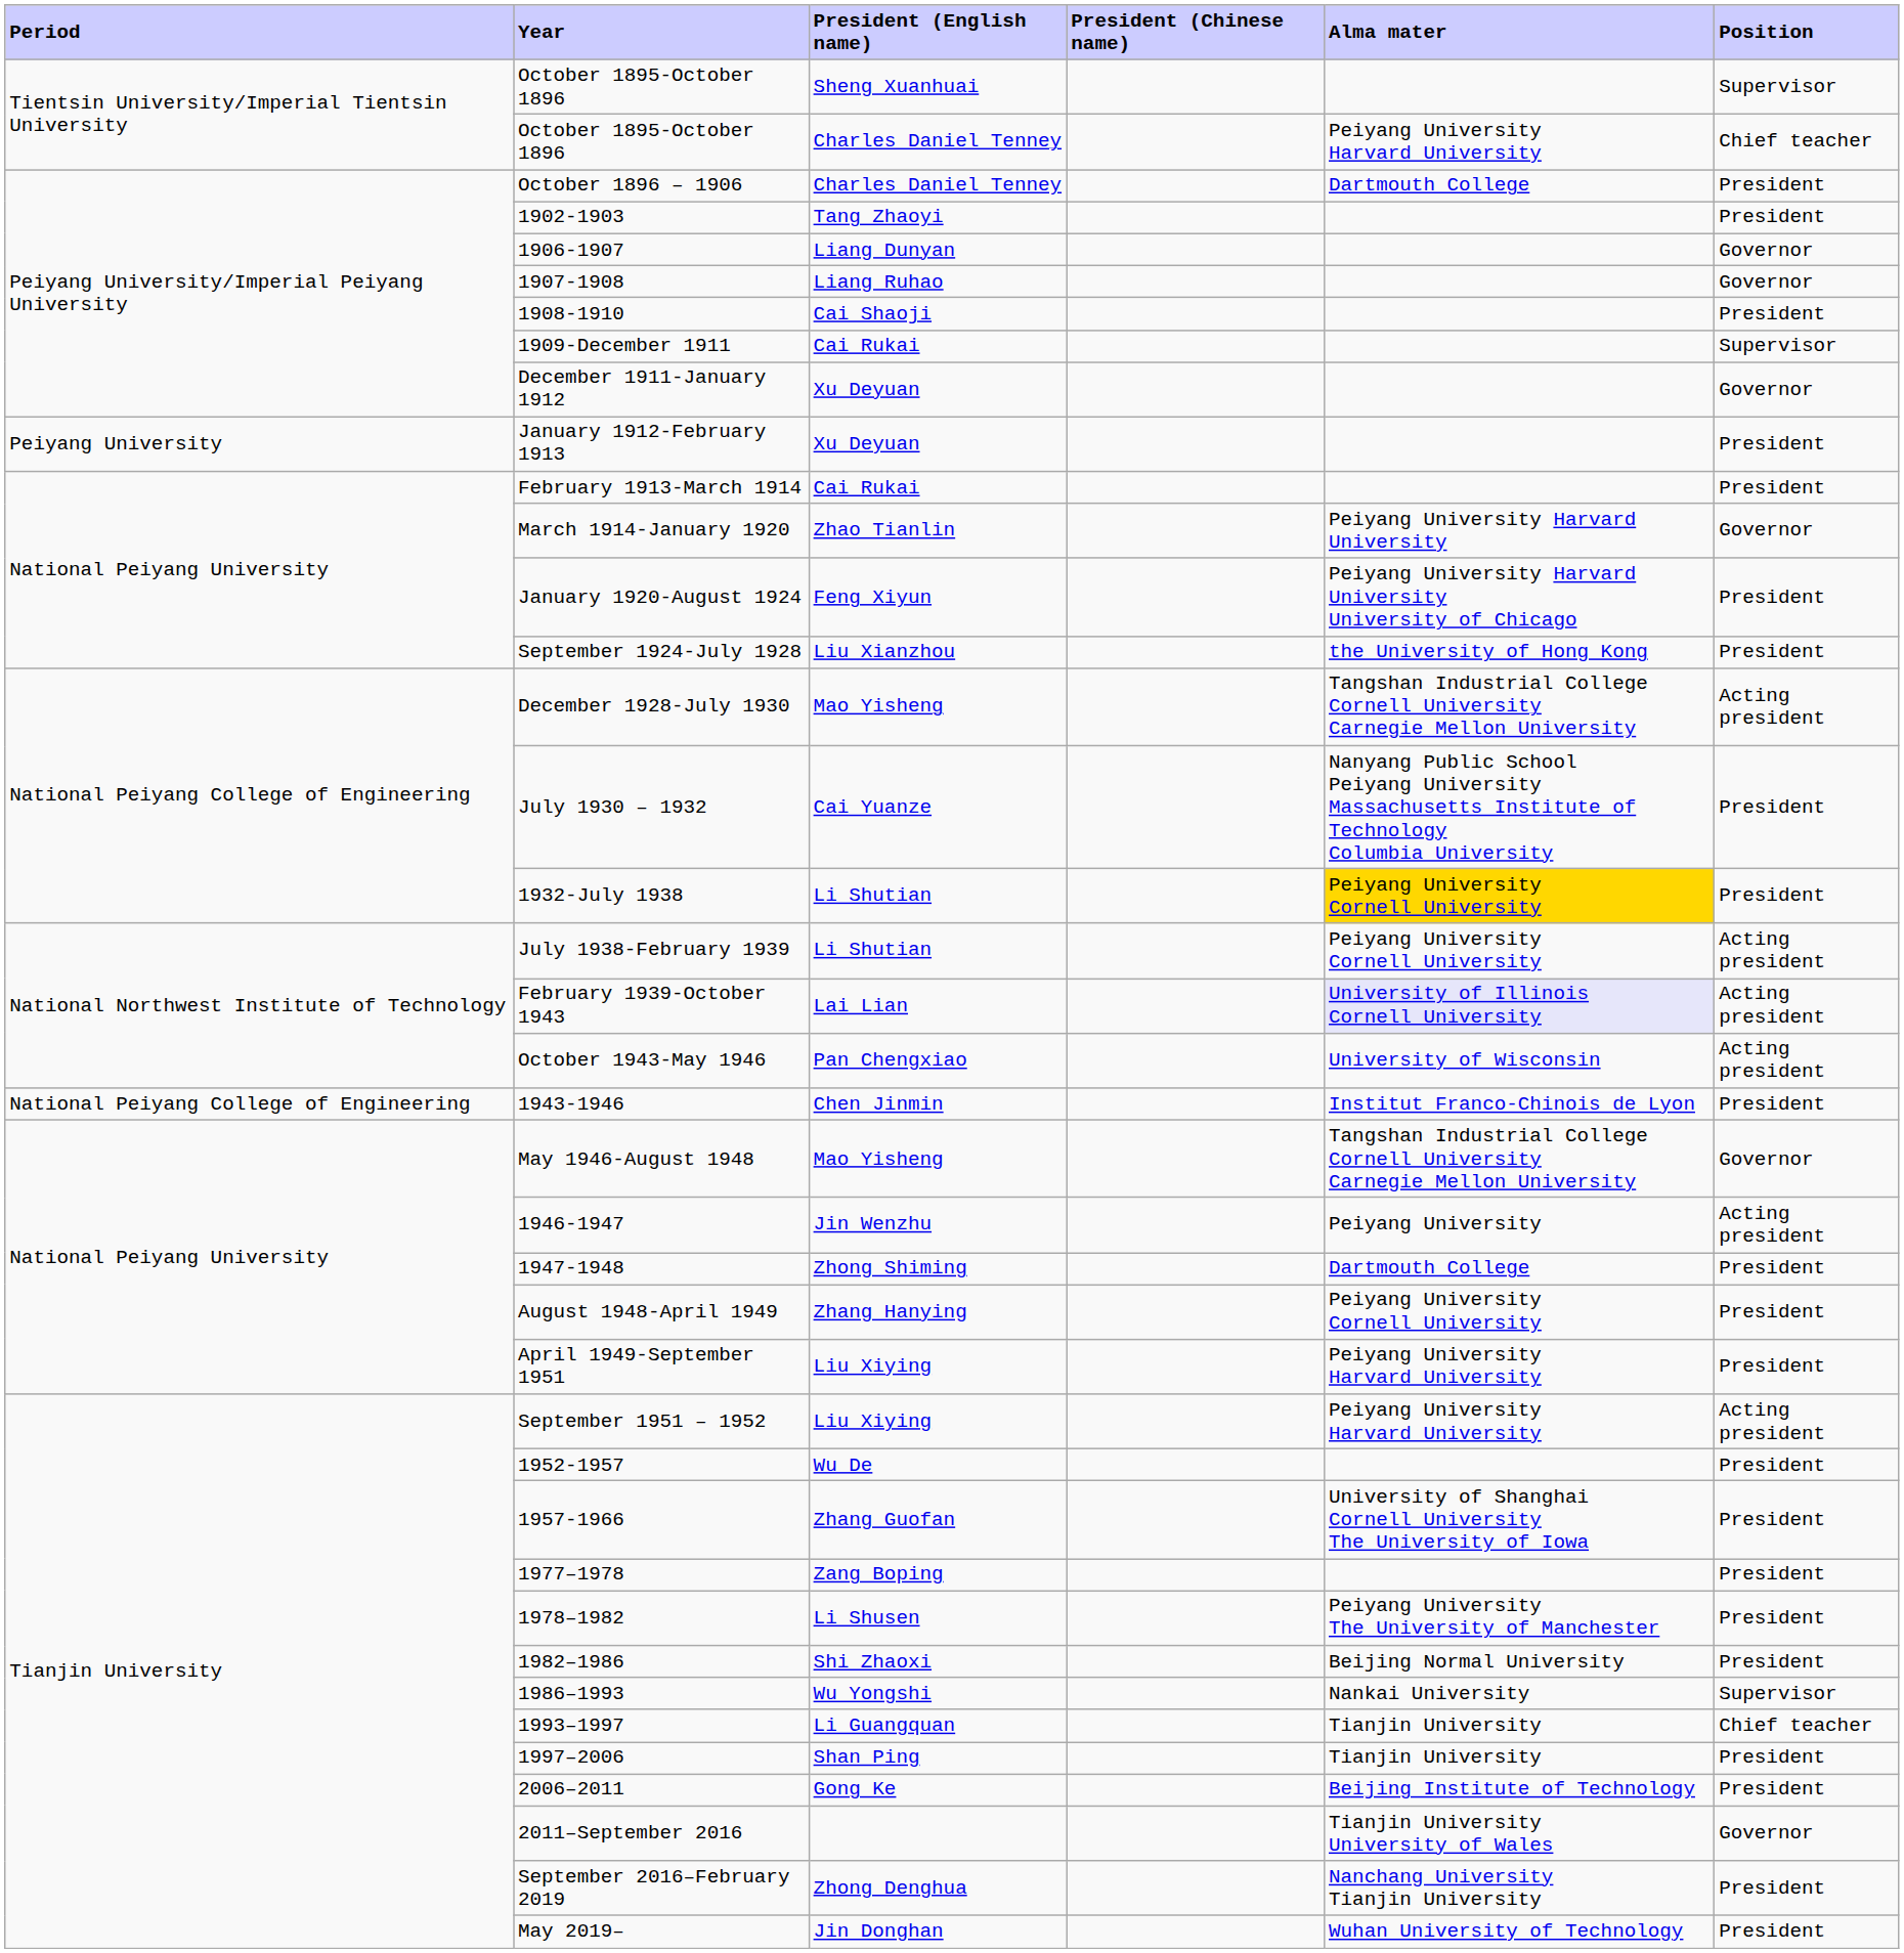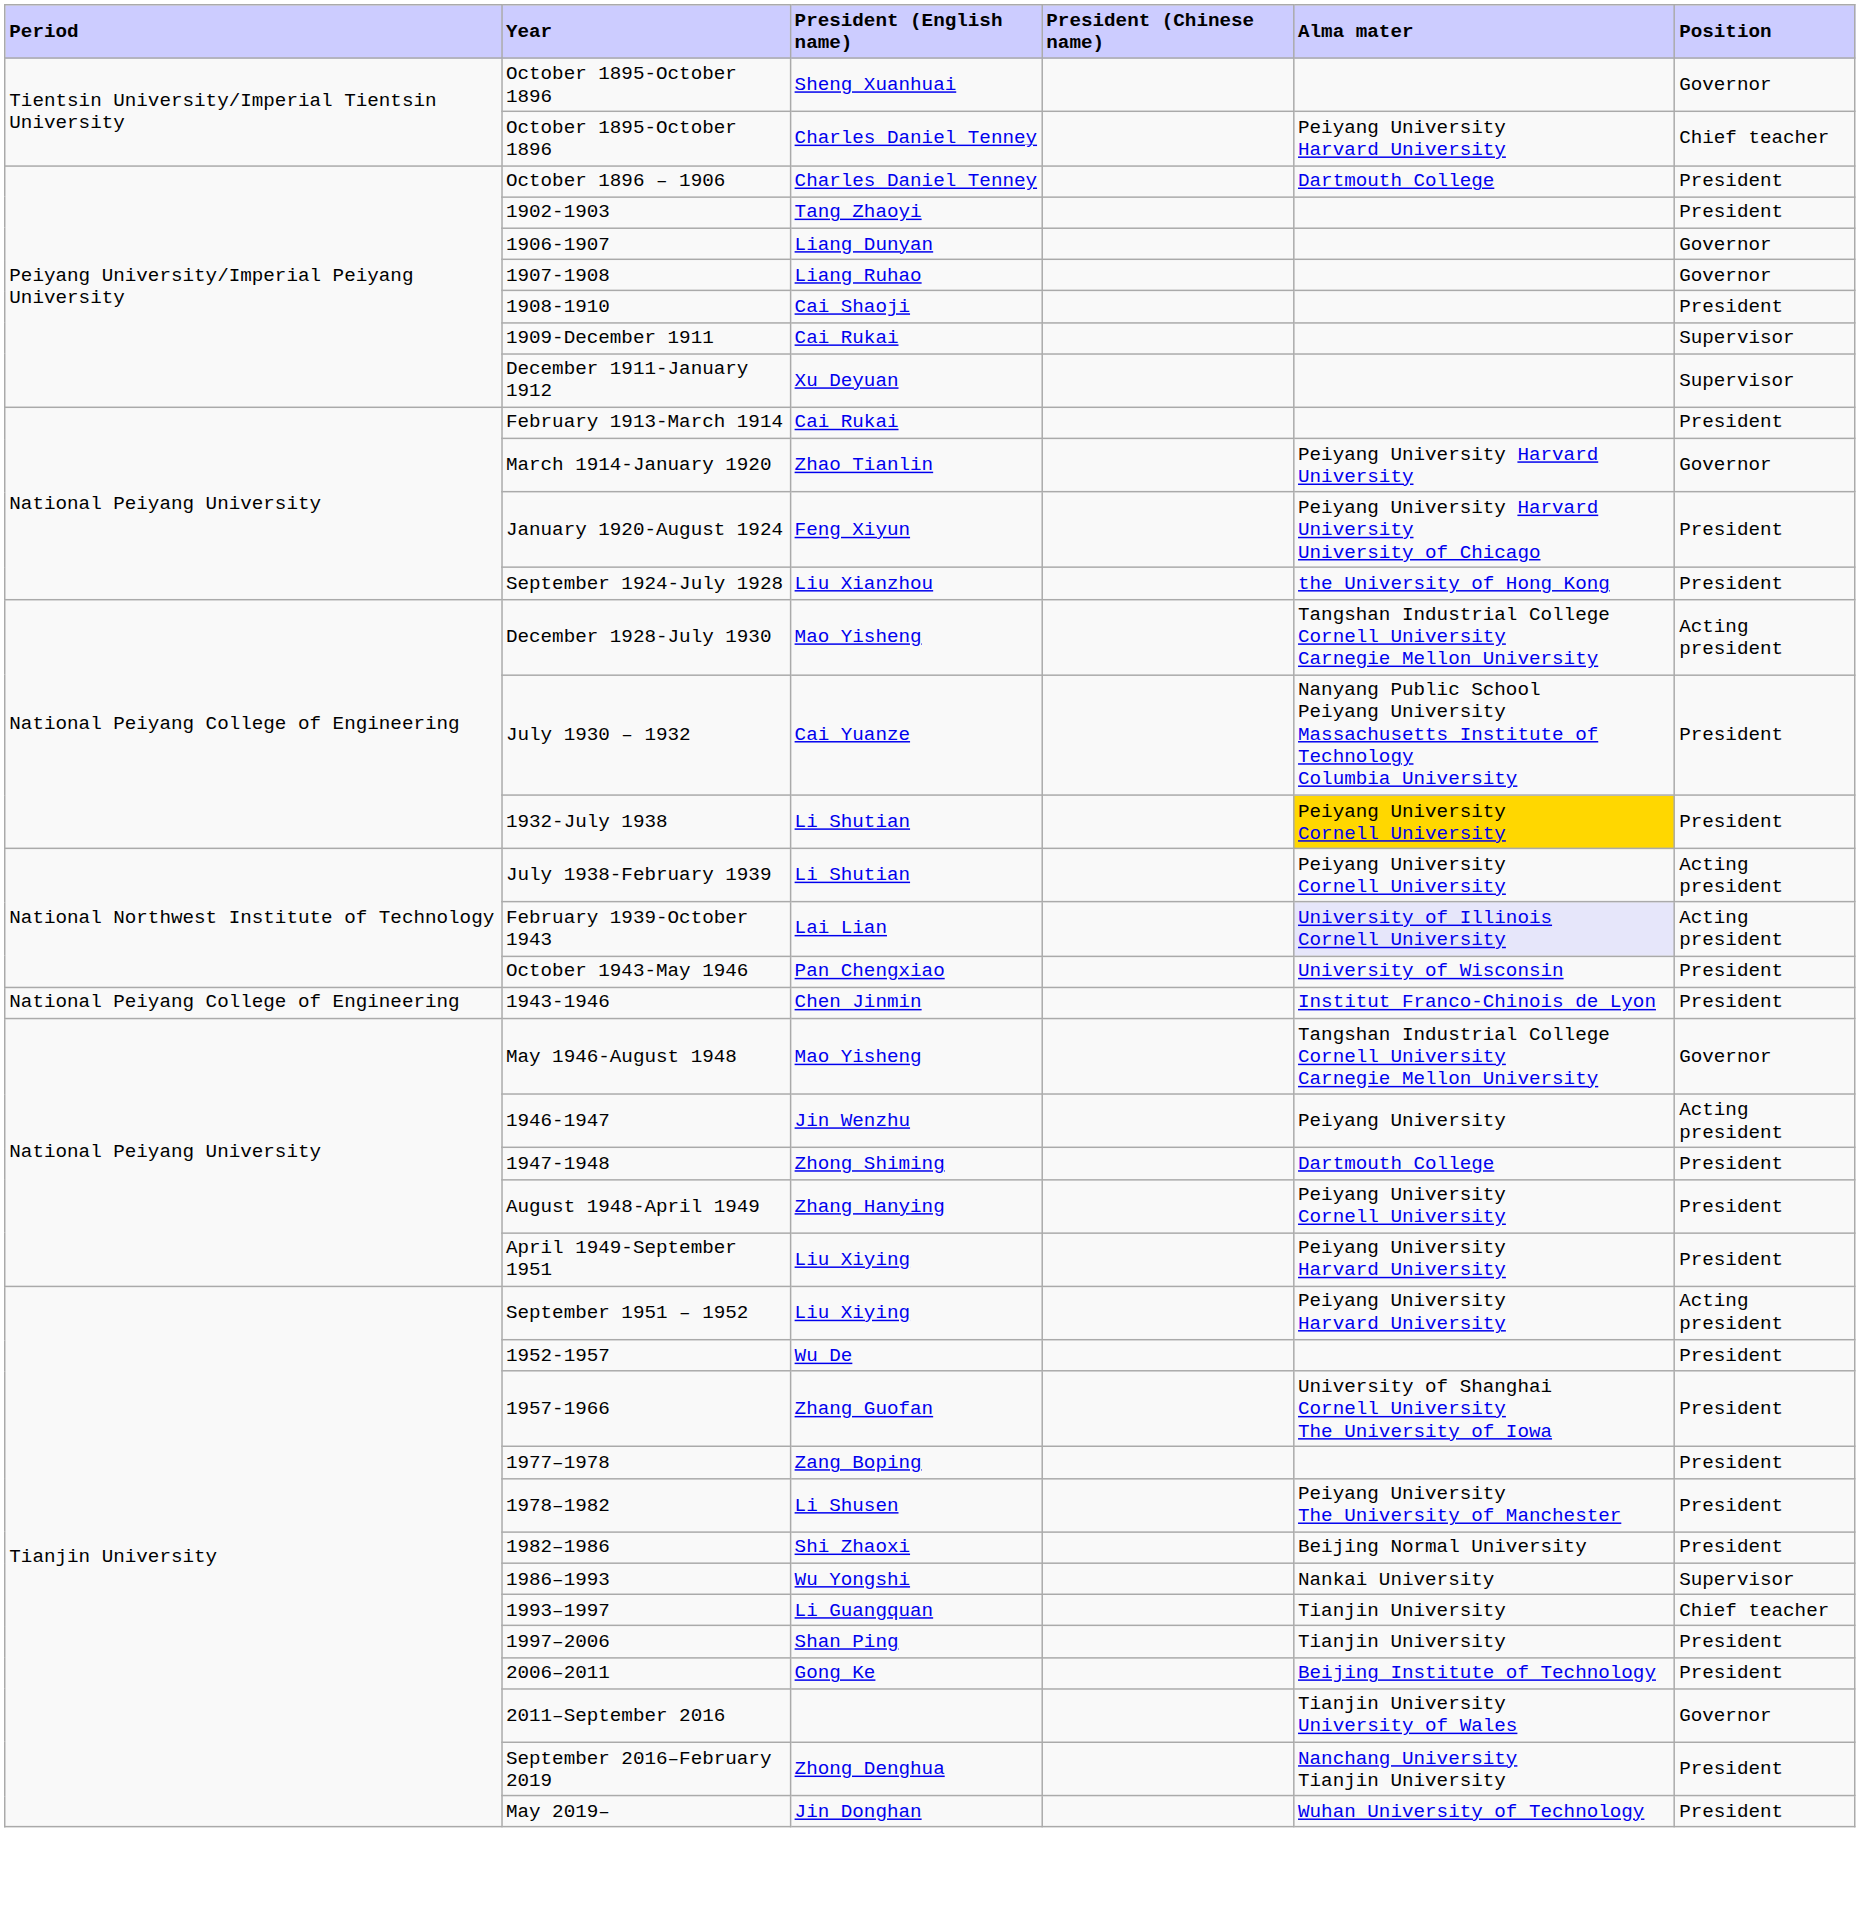October 1895-October 1896 / Sheng Xuanhuai | Position: Supervisor -> Governor
December 1911-January 1912 | Position: Governor -> Supervisor
- row: Peiyang University | January 1912-February 1913 | Xu Deyuan | President
October 1943-May 1946 | Position: Acting president -> President
